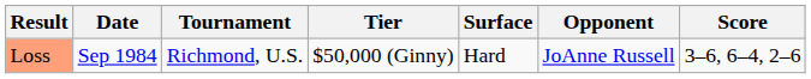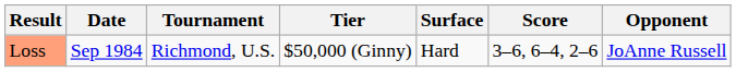columns swapped: Opponent <-> Score
